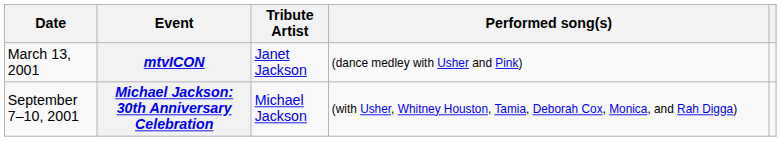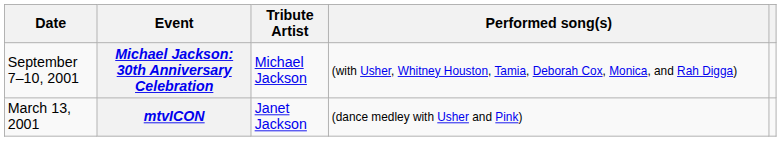rows swapped: mtvICON <-> Michael Jackson: 30th Anniversary Celebration
